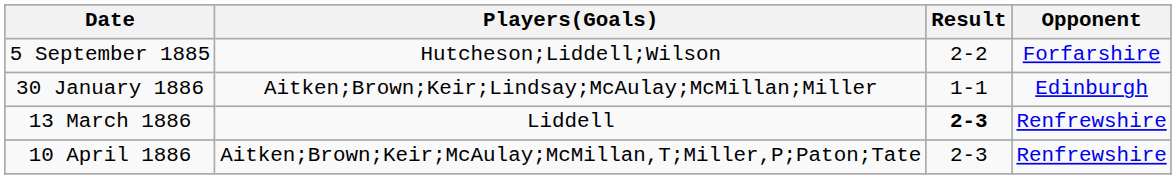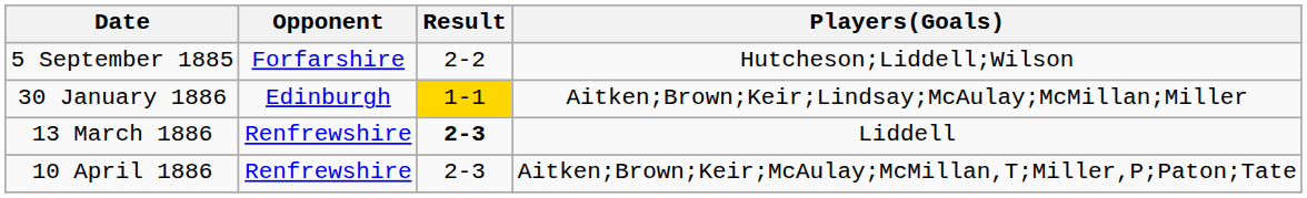columns swapped: Opponent <-> Players(Goals)
30 January 1886 | Result: no background -> gold background
